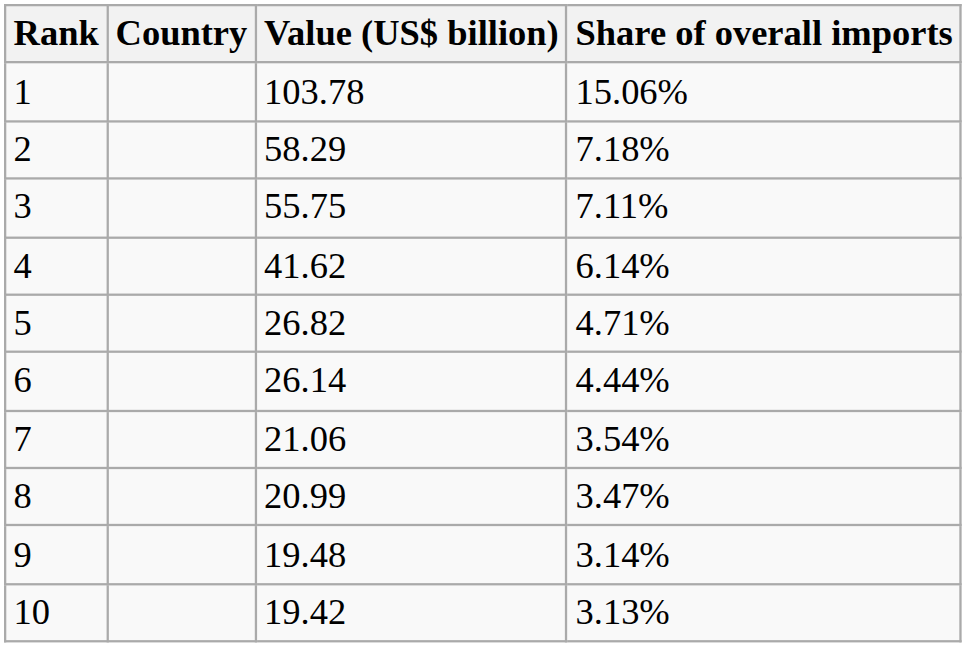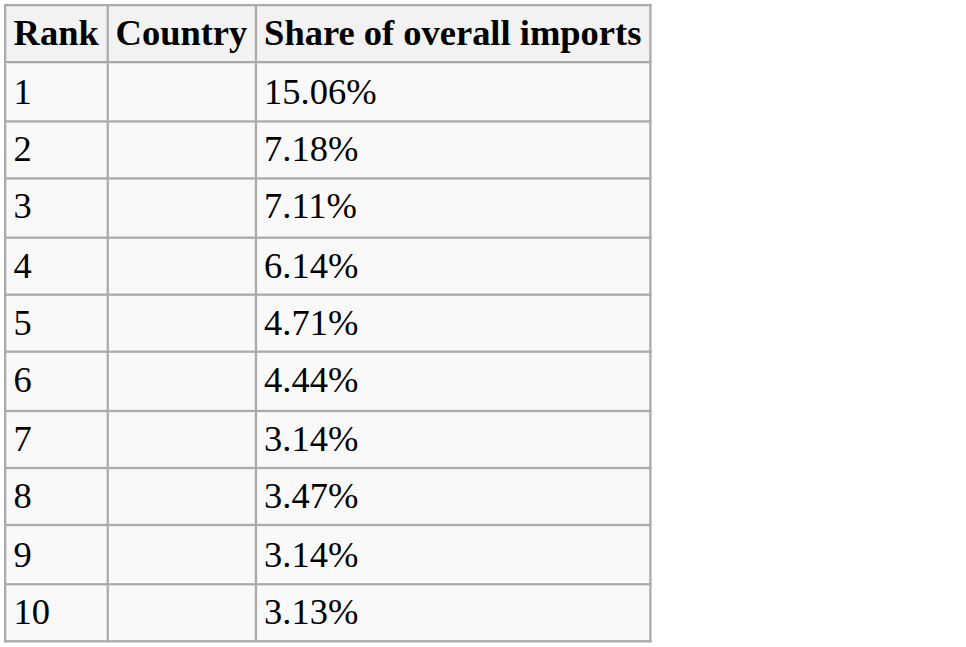- column: Value (US$ billion) | 103.78 | 58.29 | 55.75 | 41.62 | 26.82 | 26.14 | 21.06 | 20.99 | 19.48 | 19.42
7 | Share of overall imports: 3.54% -> 3.14%
